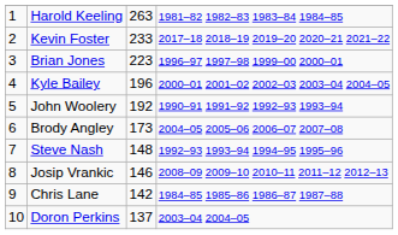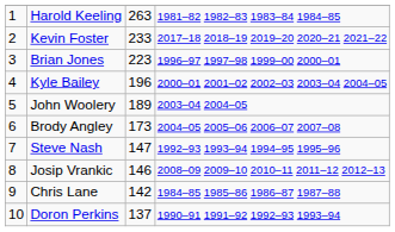John Woolery | column 3: 192 -> 189
John Woolery | column 4: 1990–91 1991–92 1992–93 1993–94 -> 2003–04 2004–05
Steve Nash | column 3: 148 -> 147
Doron Perkins | column 4: 2003–04 2004–05 -> 1990–91 1991–92 1992–93 1993–94
